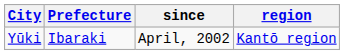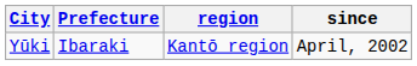columns swapped: region <-> since
